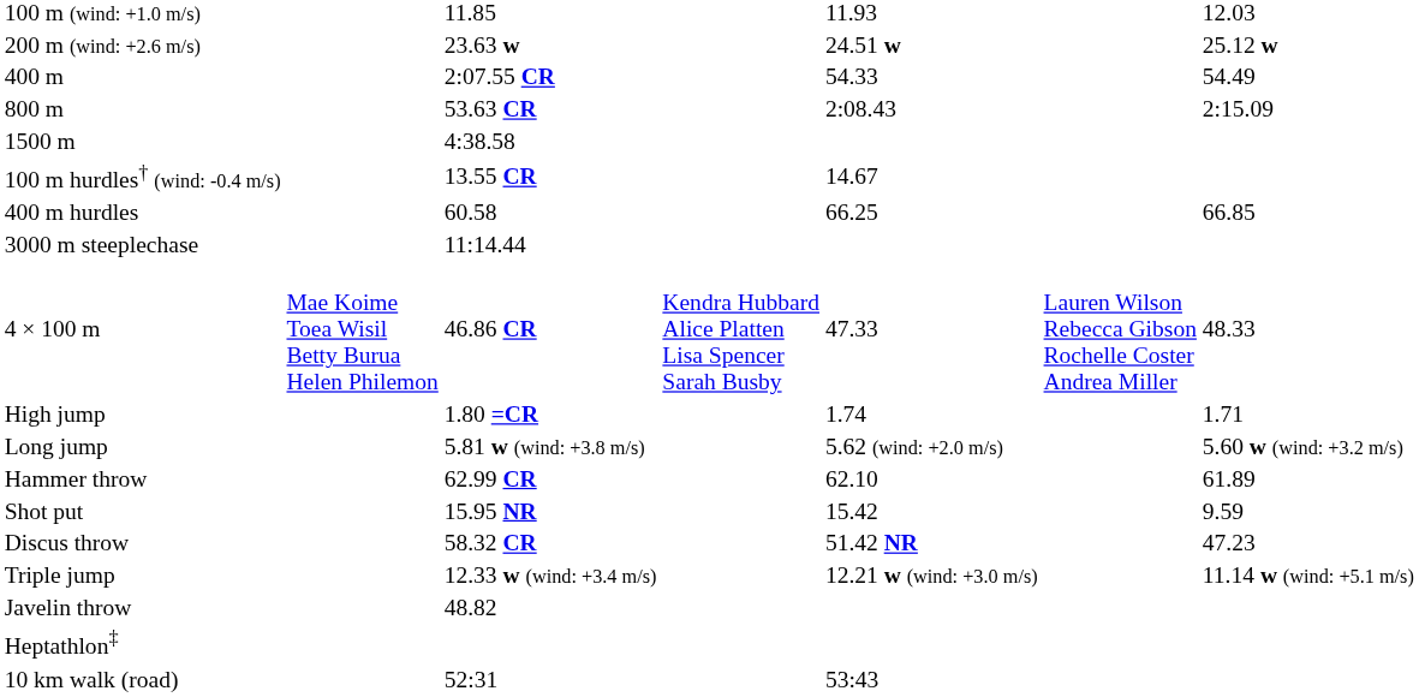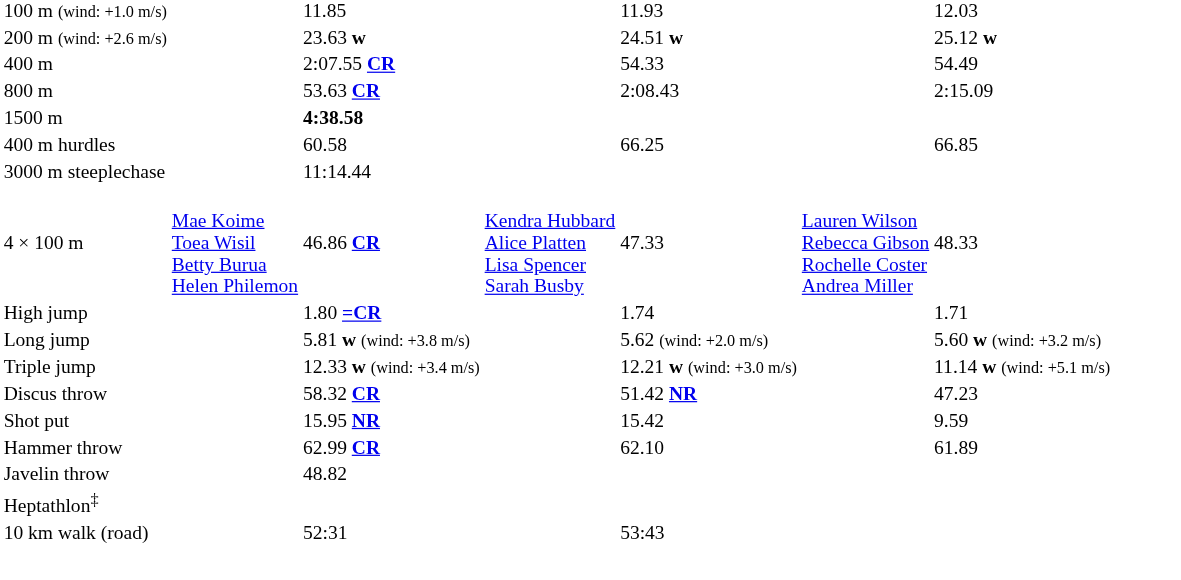1500 m | column 3: normal -> bold
- row: 100 m hurdles† (wind: -0.4 m/s) | 13.55 CR | 14.67
rows swapped: Triple jump <-> Hammer throw
rows swapped: Shot put <-> Discus throw
